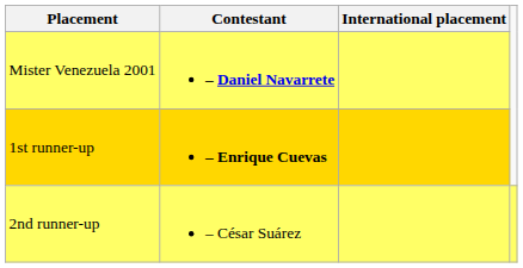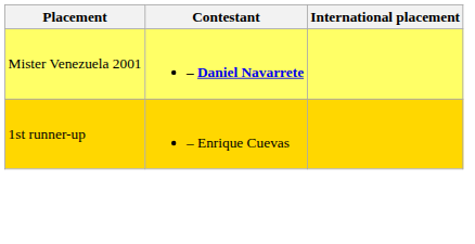1st runner-up | Contestant: bold -> normal
- row: 2nd runner-up | – César Suárez
